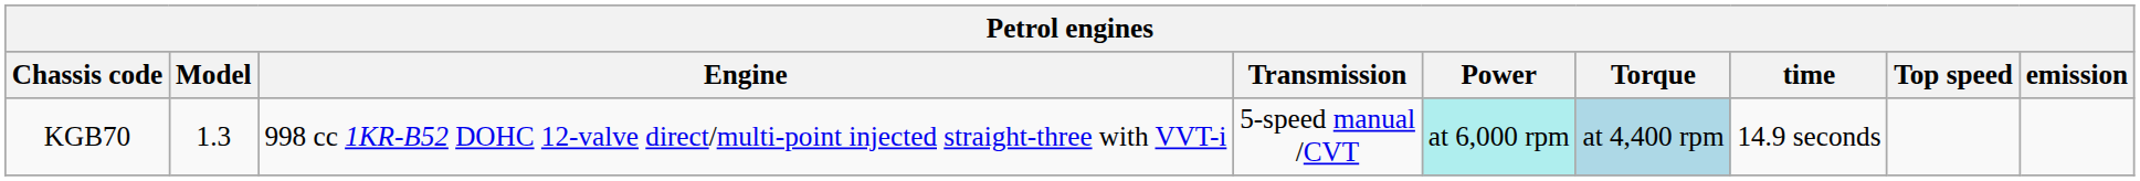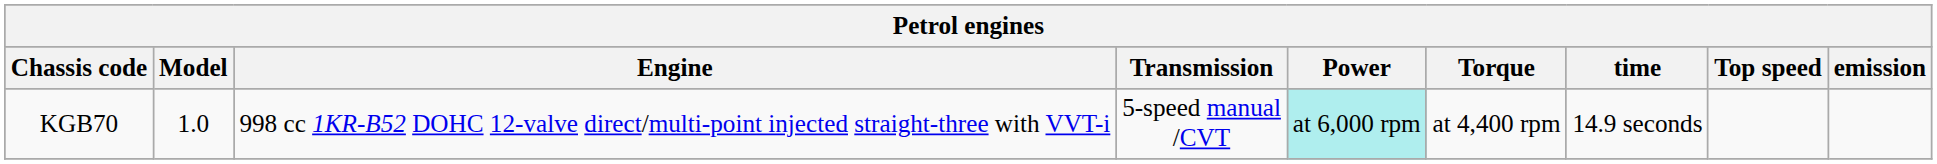KGB70 | Model: 1.3 -> 1.0
KGB70 | Torque: lightblue background -> no background
